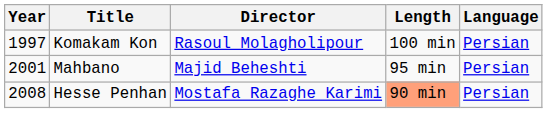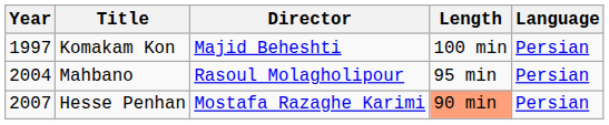Komakam Kon | Director: Rasoul Molagholipour -> Majid Beheshti
Mahbano | Year: 2001 -> 2004
Mahbano | Director: Majid Beheshti -> Rasoul Molagholipour
Hesse Penhan | Year: 2008 -> 2007
